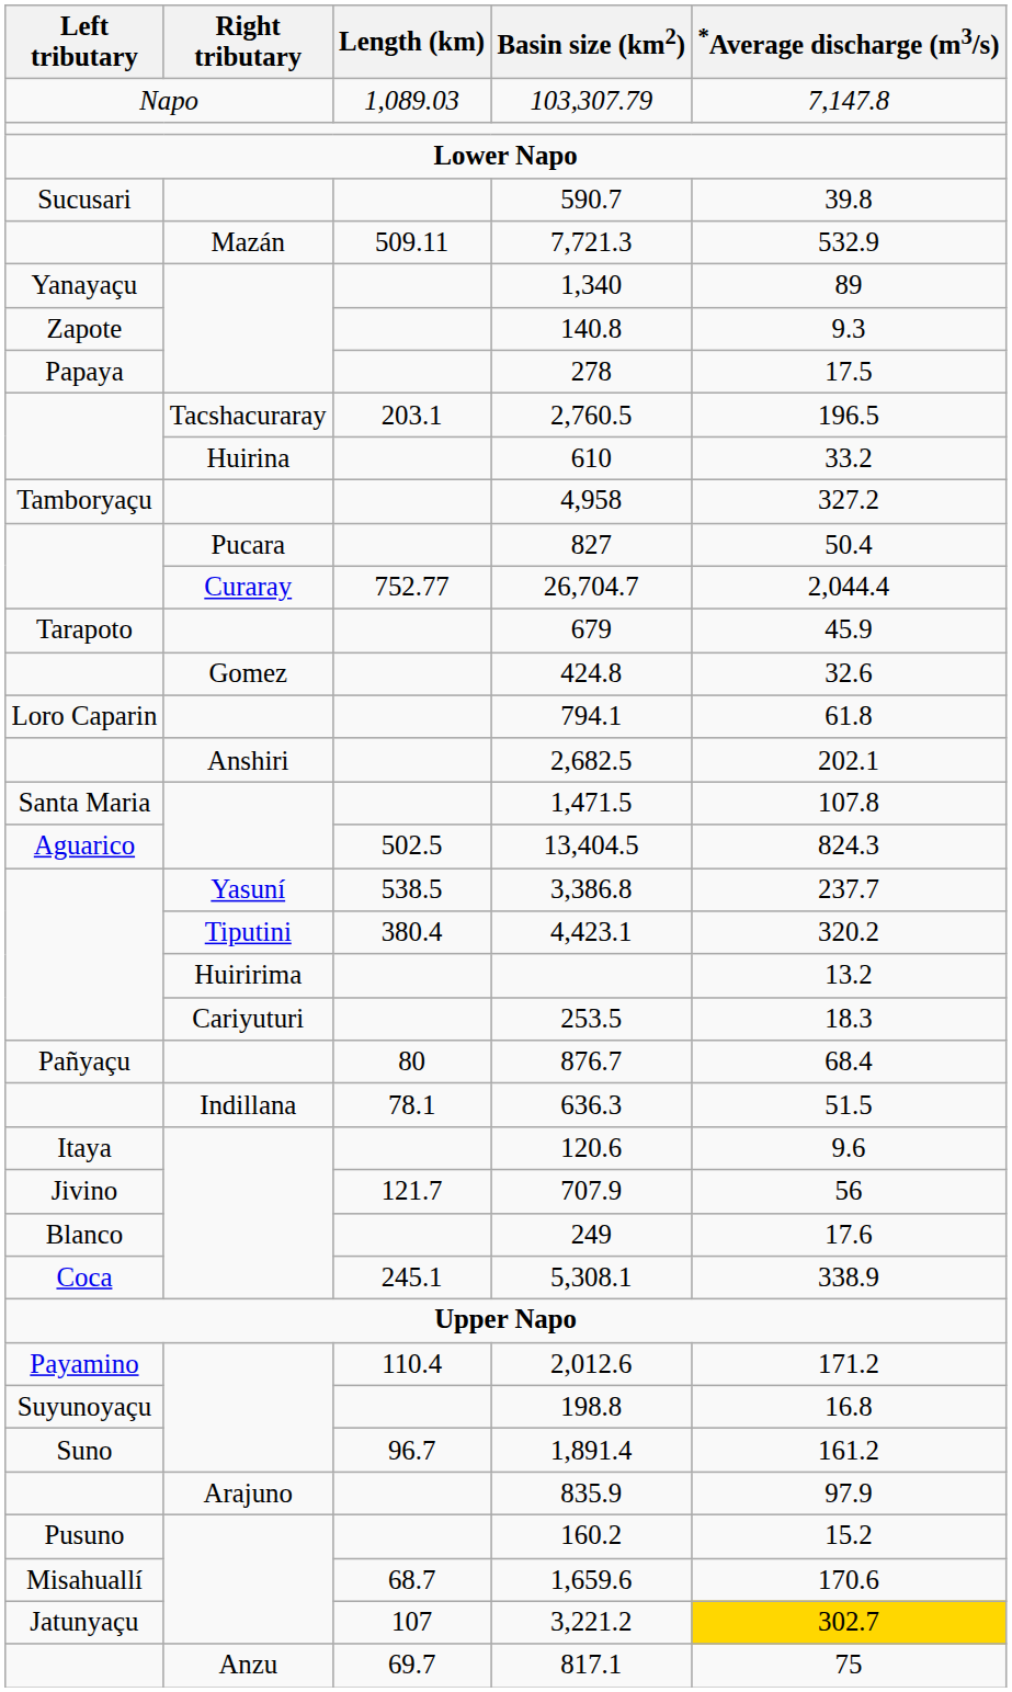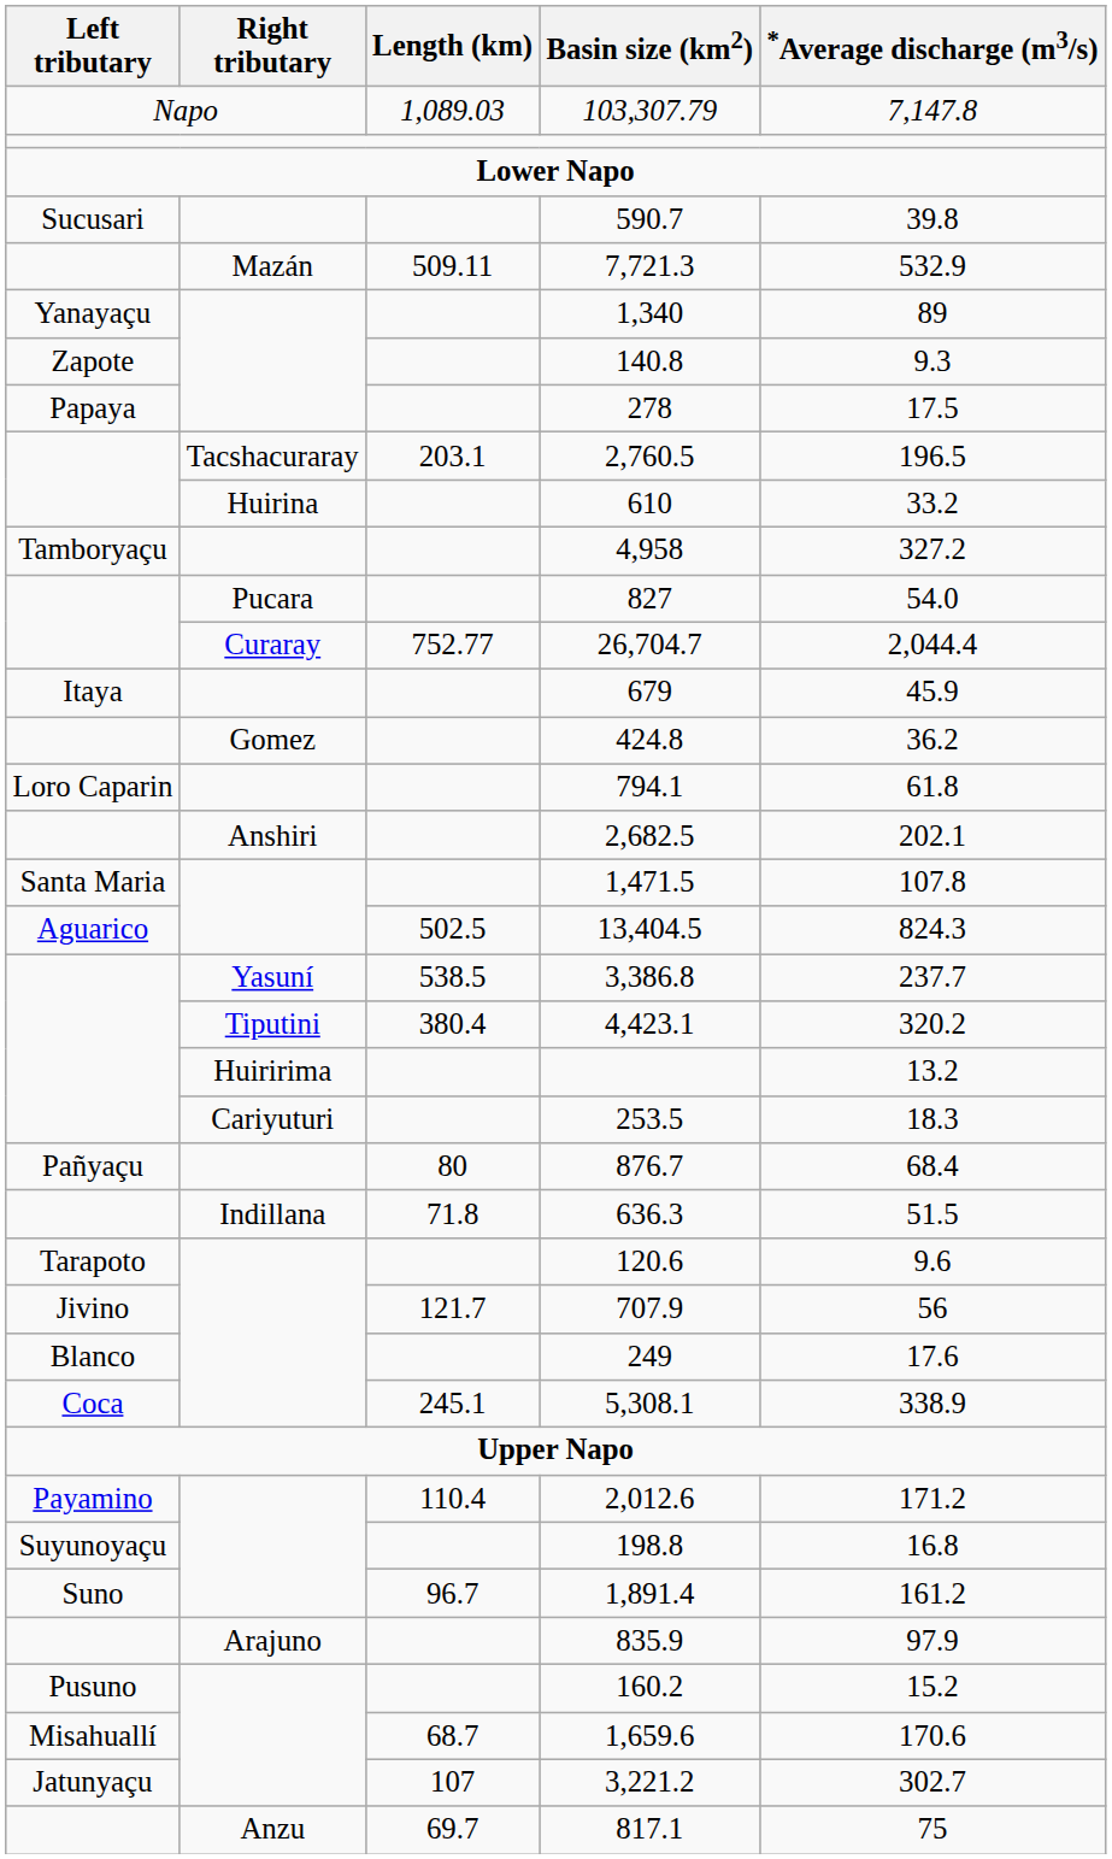827 | *Average discharge (m3/s): 50.4 -> 54.0
679 | Left tributary: Tarapoto -> Itaya
424.8 | *Average discharge (m3/s): 32.6 -> 36.2
636.3 | Length (km): 78.1 -> 71.8
120.6 | Left tributary: Itaya -> Tarapoto
3,221.2 | *Average discharge (m3/s): gold background -> no background
